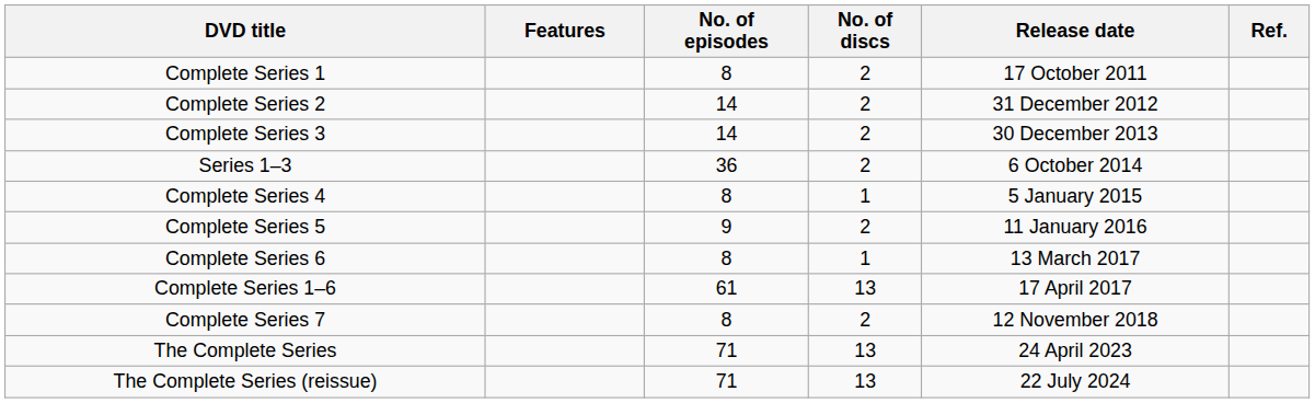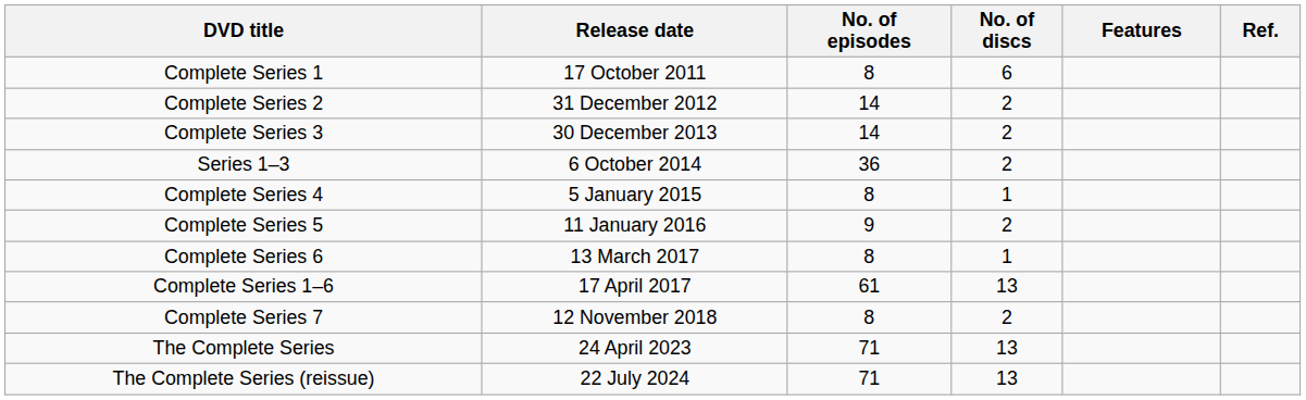columns swapped: Release date <-> Features
Complete Series 1 | No. of discs: 2 -> 6
